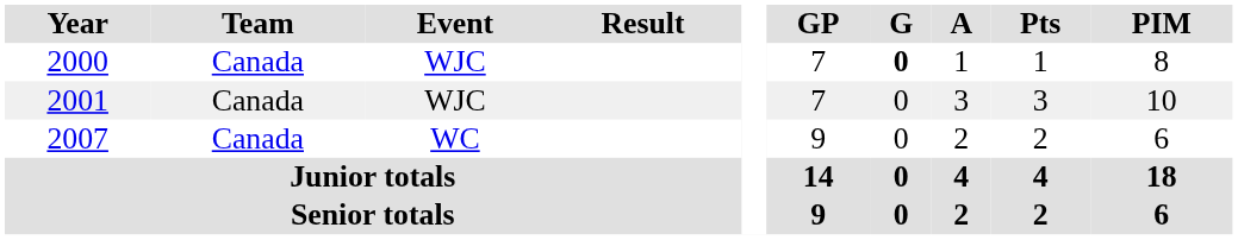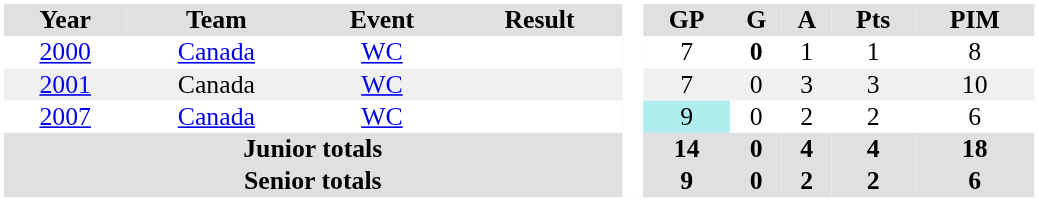2000 | Event: WJC -> WC
2001 | Event: WJC -> WC
2007 | GP: no background -> paleturquoise background
